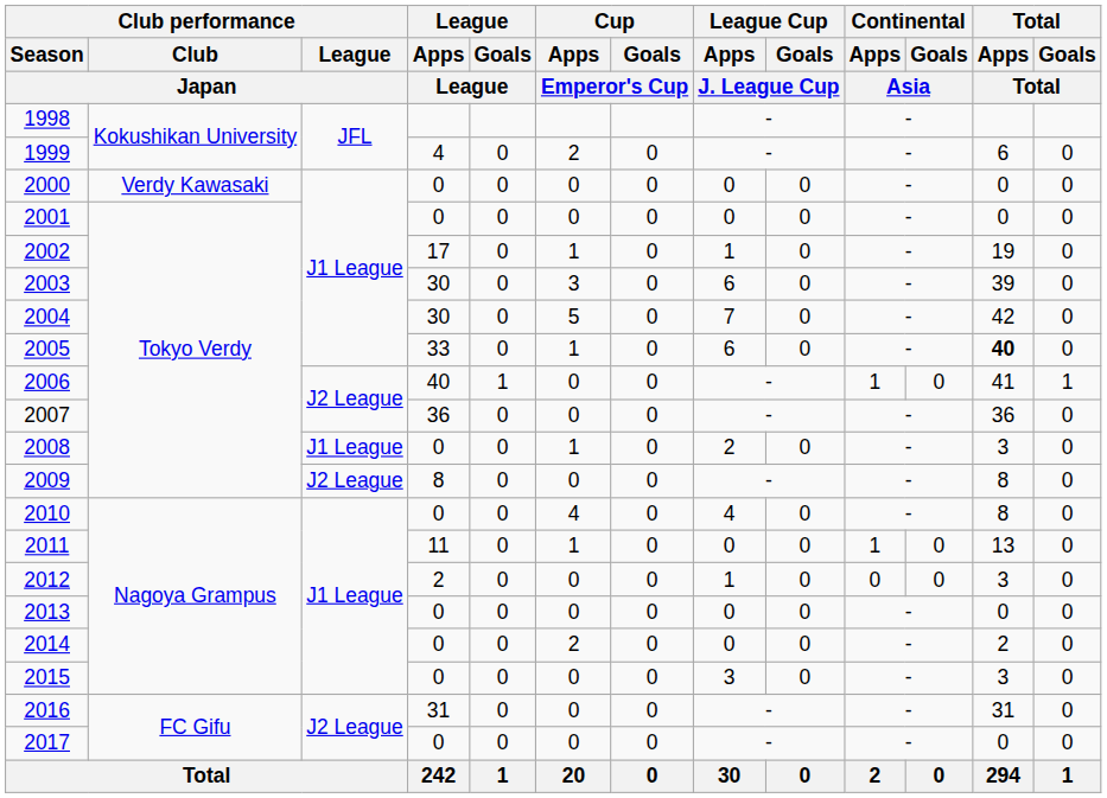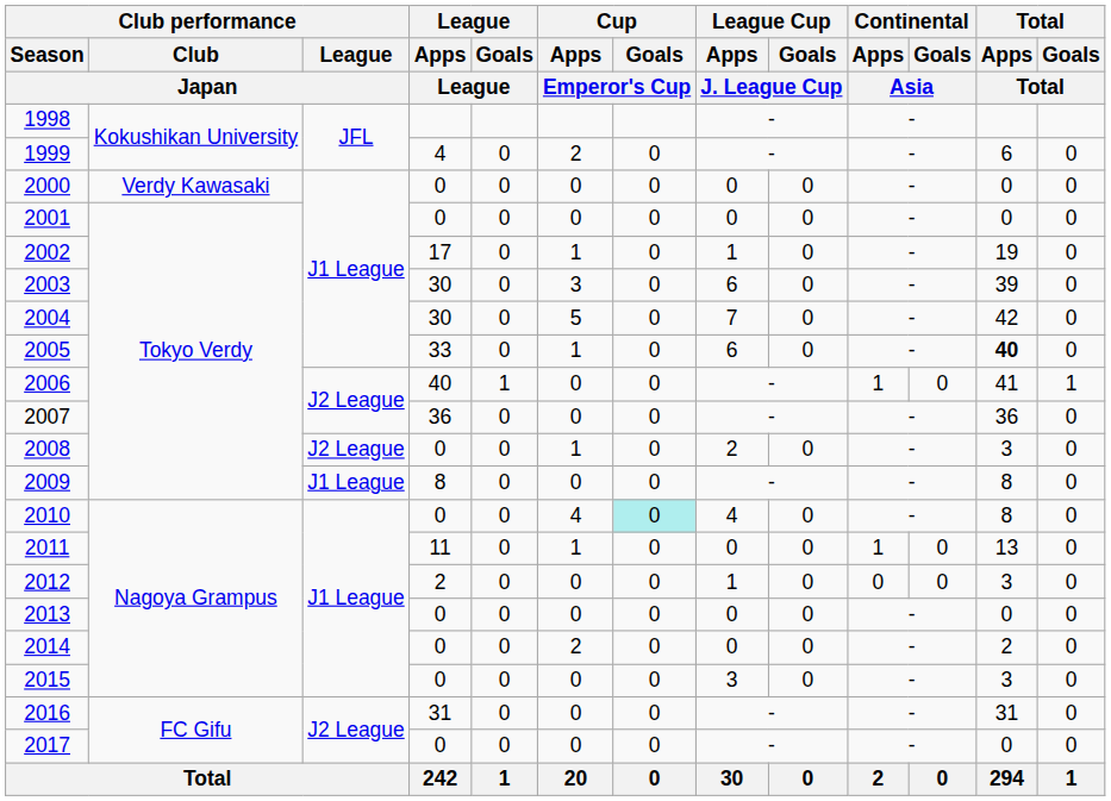2008 | Club performance / League / Japan: J1 League -> J2 League
2009 | Club performance / League / Japan: J2 League -> J1 League
2010 | Cup / Goals / Emperor's Cup: no background -> paleturquoise background
